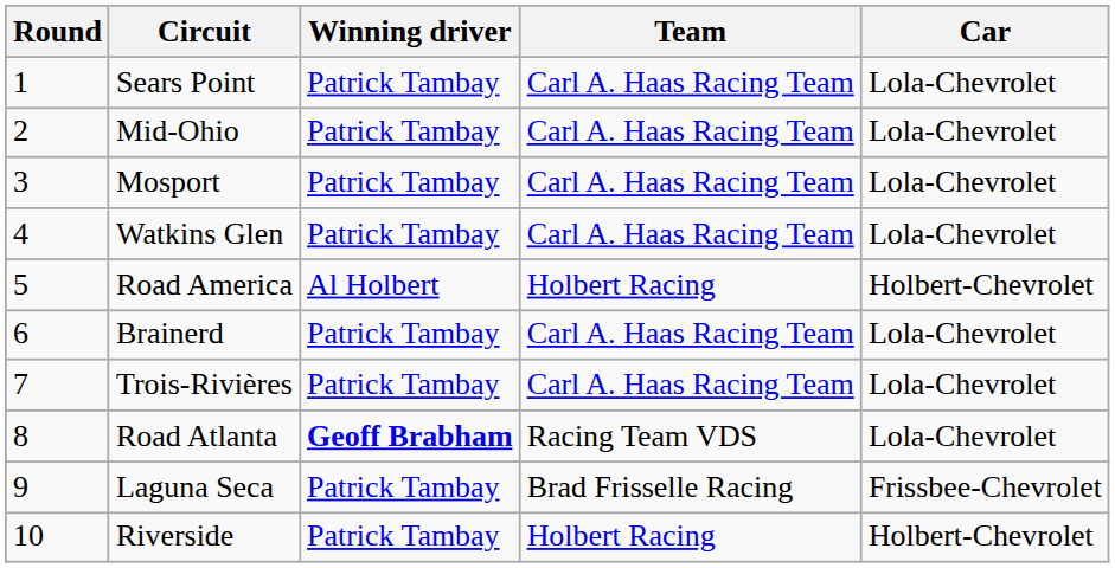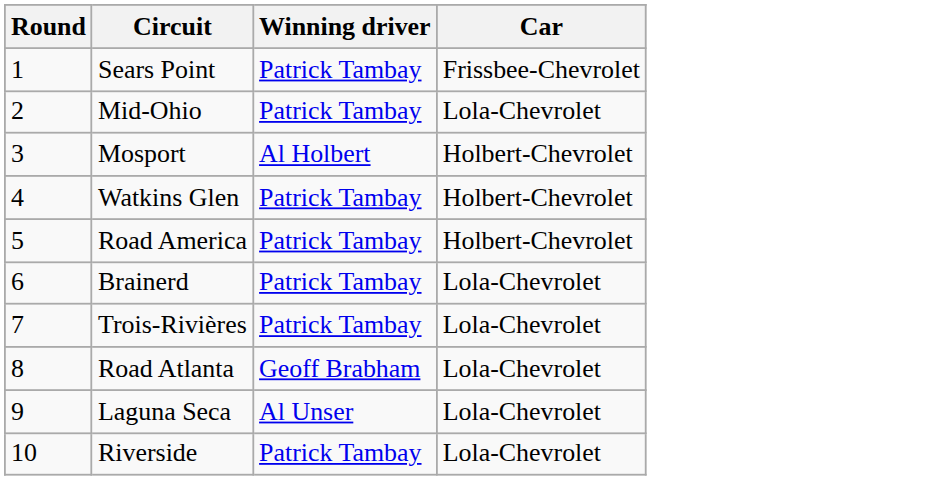- column: Team | Carl A. Haas Racing Team | Carl A. Haas Racing Team | Carl A. Haas Racing Team | Carl A. Haas Racing Team | Holbert Racing | Carl A. Haas Racing Team | Carl A. Haas Racing Team | Racing Team VDS | Brad Frisselle Racing | Holbert Racing
Sears Point | Car: Lola-Chevrolet -> Frissbee-Chevrolet
Mosport | Winning driver: Patrick Tambay -> Al Holbert
Mosport | Car: Lola-Chevrolet -> Holbert-Chevrolet
Watkins Glen | Car: Lola-Chevrolet -> Holbert-Chevrolet
Road America | Winning driver: Al Holbert -> Patrick Tambay
Road Atlanta | Winning driver: bold -> normal
Laguna Seca | Winning driver: Patrick Tambay -> Al Unser
Laguna Seca | Car: Frissbee-Chevrolet -> Lola-Chevrolet
Riverside | Car: Holbert-Chevrolet -> Lola-Chevrolet
